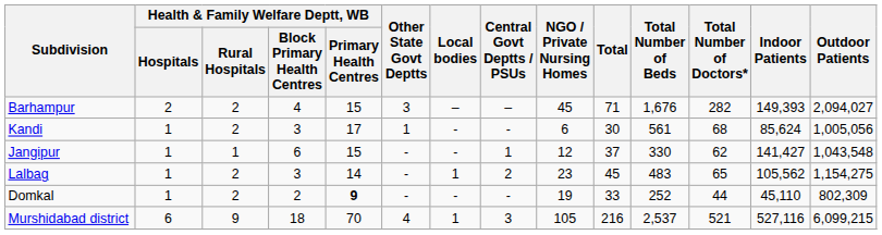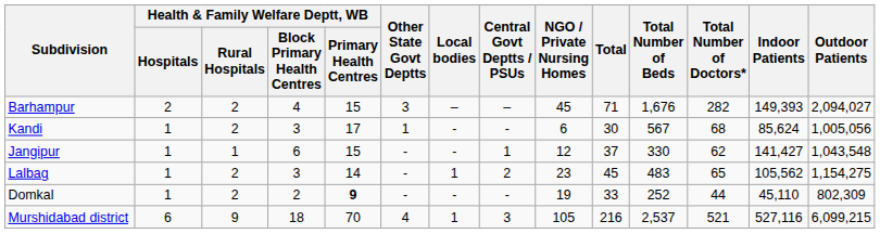Kandi | Total Number of Beds: 561 -> 567
